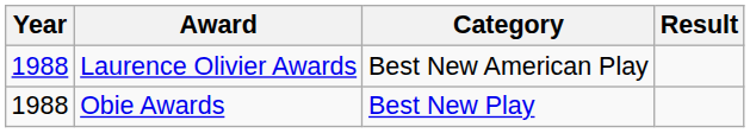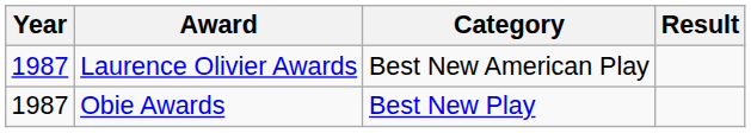Laurence Olivier Awards | Year: 1988 -> 1987
Obie Awards | Year: 1988 -> 1987
